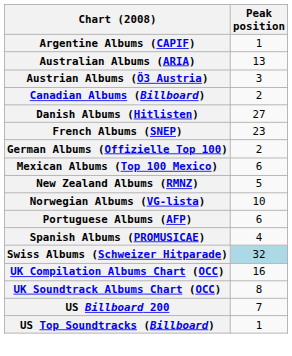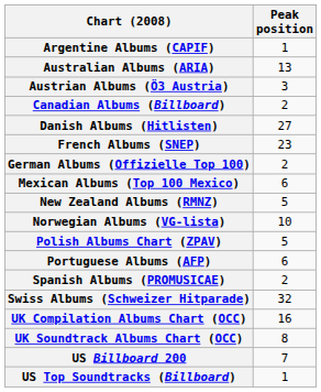+ row: Polish Albums Chart (ZPAV) | 5
Spanish Albums (PROMUSICAE) | Peak position: 4 -> 2
Swiss Albums (Schweizer Hitparade) | Peak position: lightblue background -> no background
